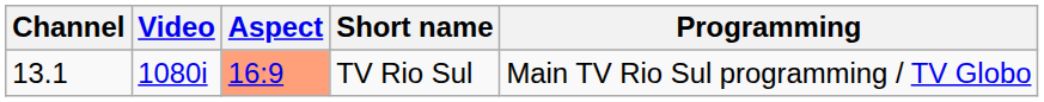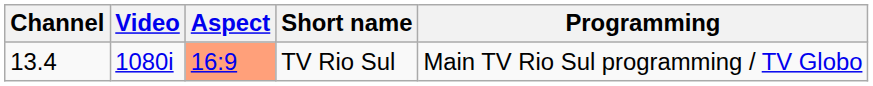TV Rio Sul | Channel: 13.1 -> 13.4
